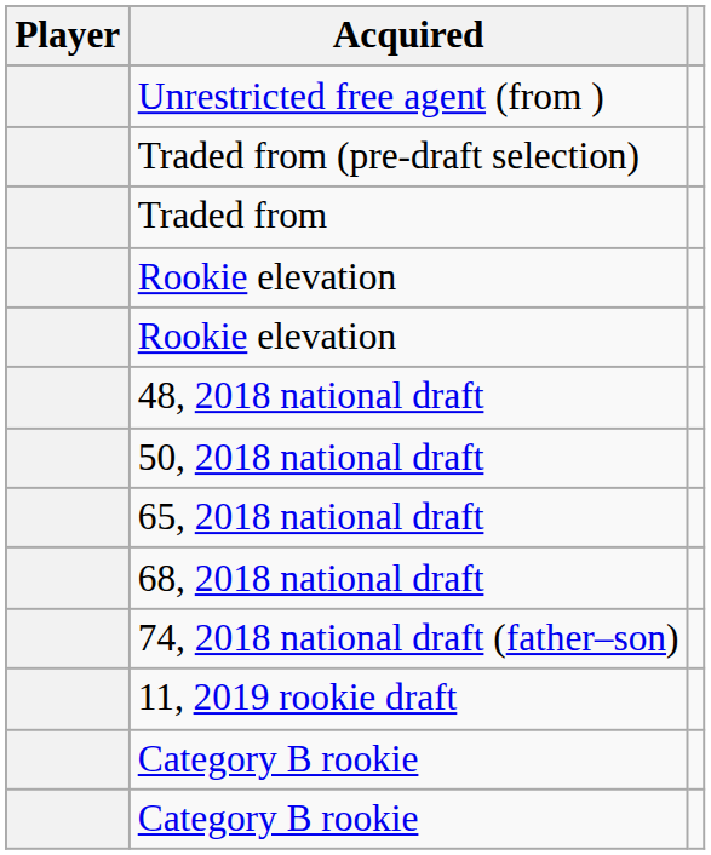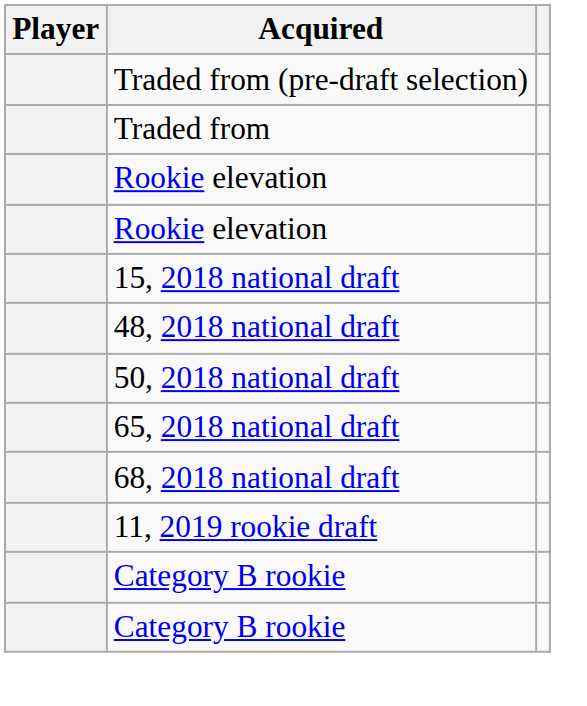- row: Unrestricted free agent (from )
+ row: 15, 2018 national draft
- row: 74, 2018 national draft (father–son)
